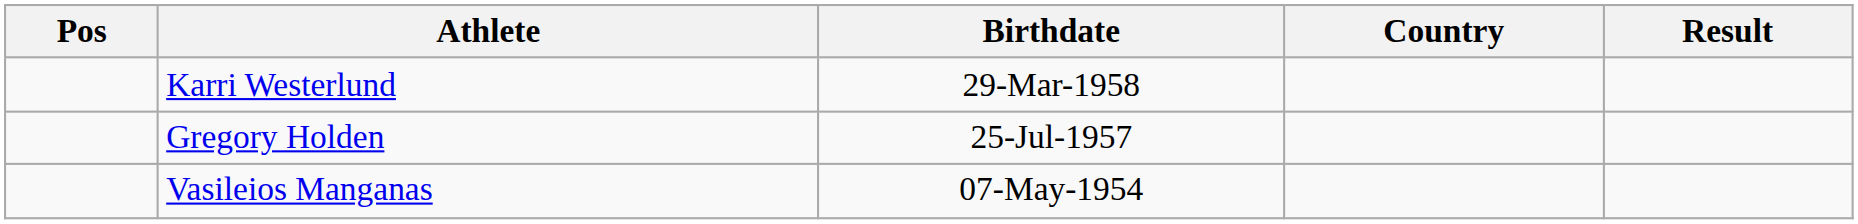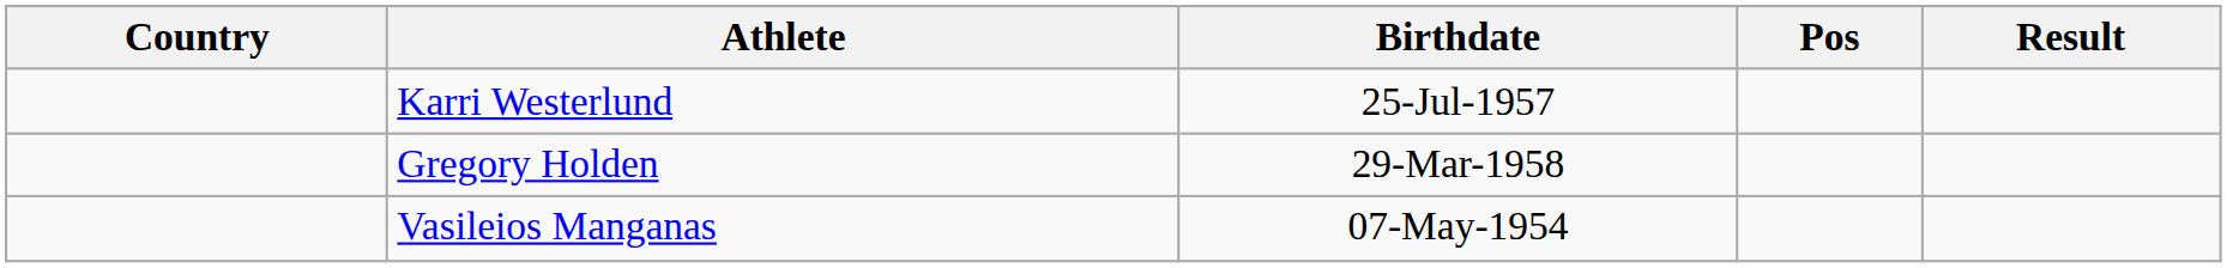columns swapped: Pos <-> Country
Karri Westerlund | Birthdate: 29-Mar-1958 -> 25-Jul-1957
Gregory Holden | Birthdate: 25-Jul-1957 -> 29-Mar-1958
